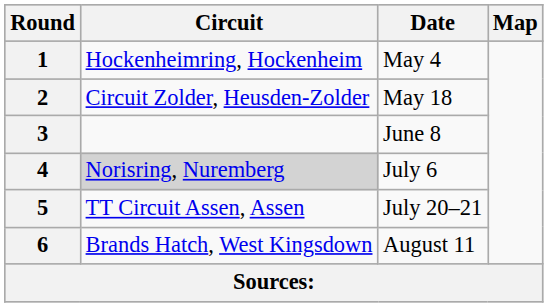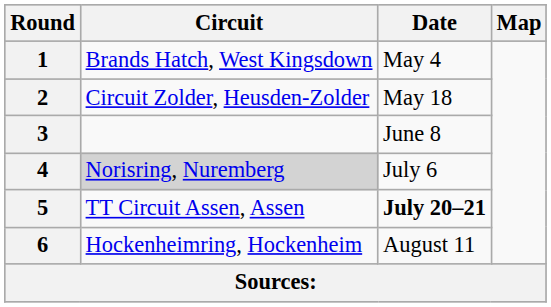1 | Circuit: Hockenheimring, Hockenheim -> Brands Hatch, West Kingsdown
5 | Date: normal -> bold
6 | Circuit: Brands Hatch, West Kingsdown -> Hockenheimring, Hockenheim
